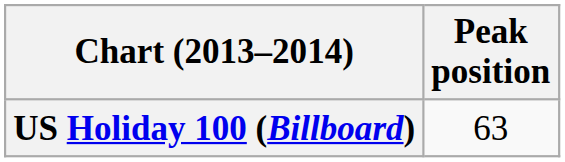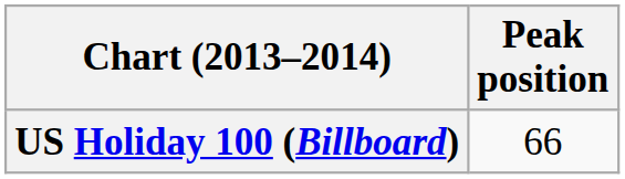US Holiday 100 (Billboard) | Peak position: 63 -> 66
